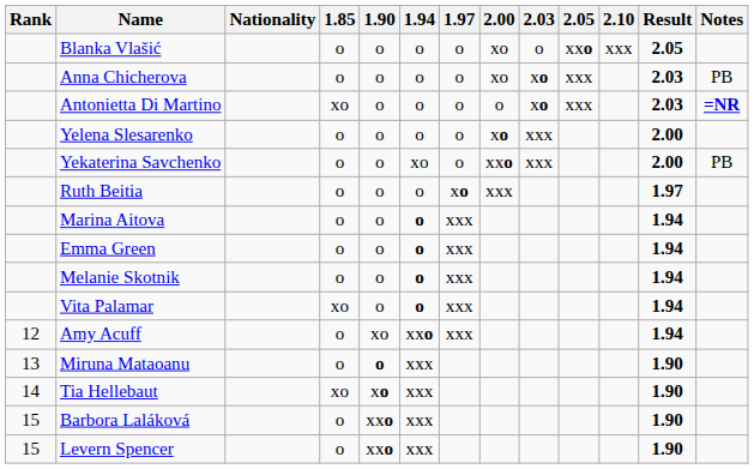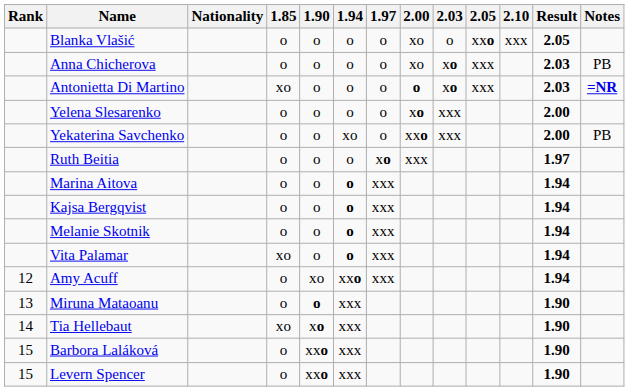Antonietta Di Martino | 2.00: normal -> bold
+ row: Kajsa Bergqvist | o | o | o | xxx | 1.94
- row: Emma Green | o | o | o | xxx | 1.94
